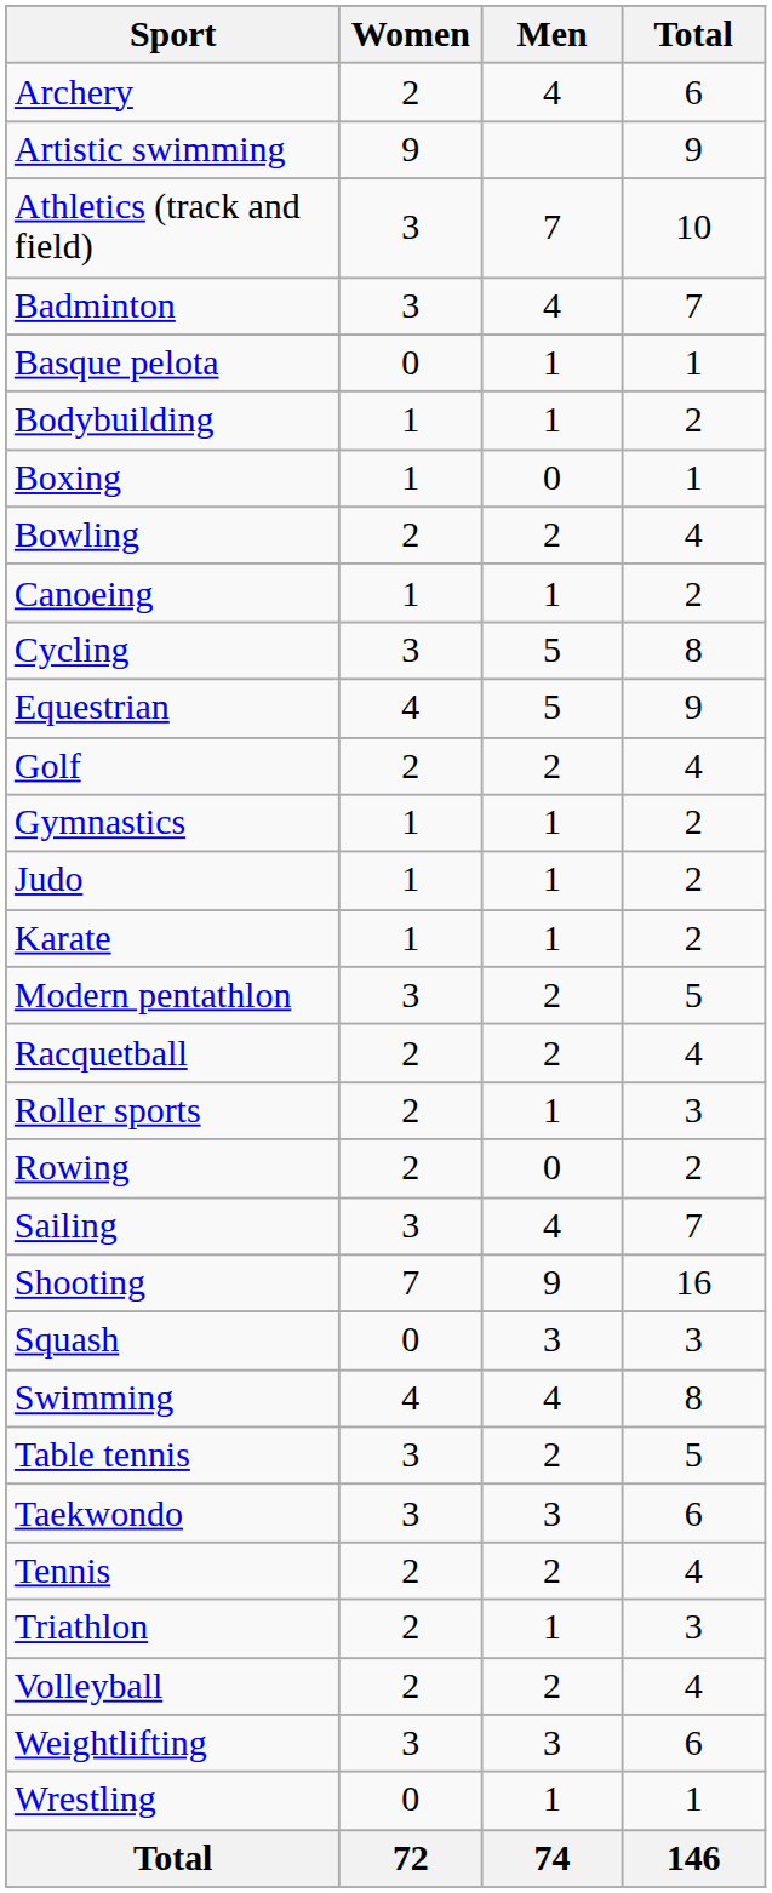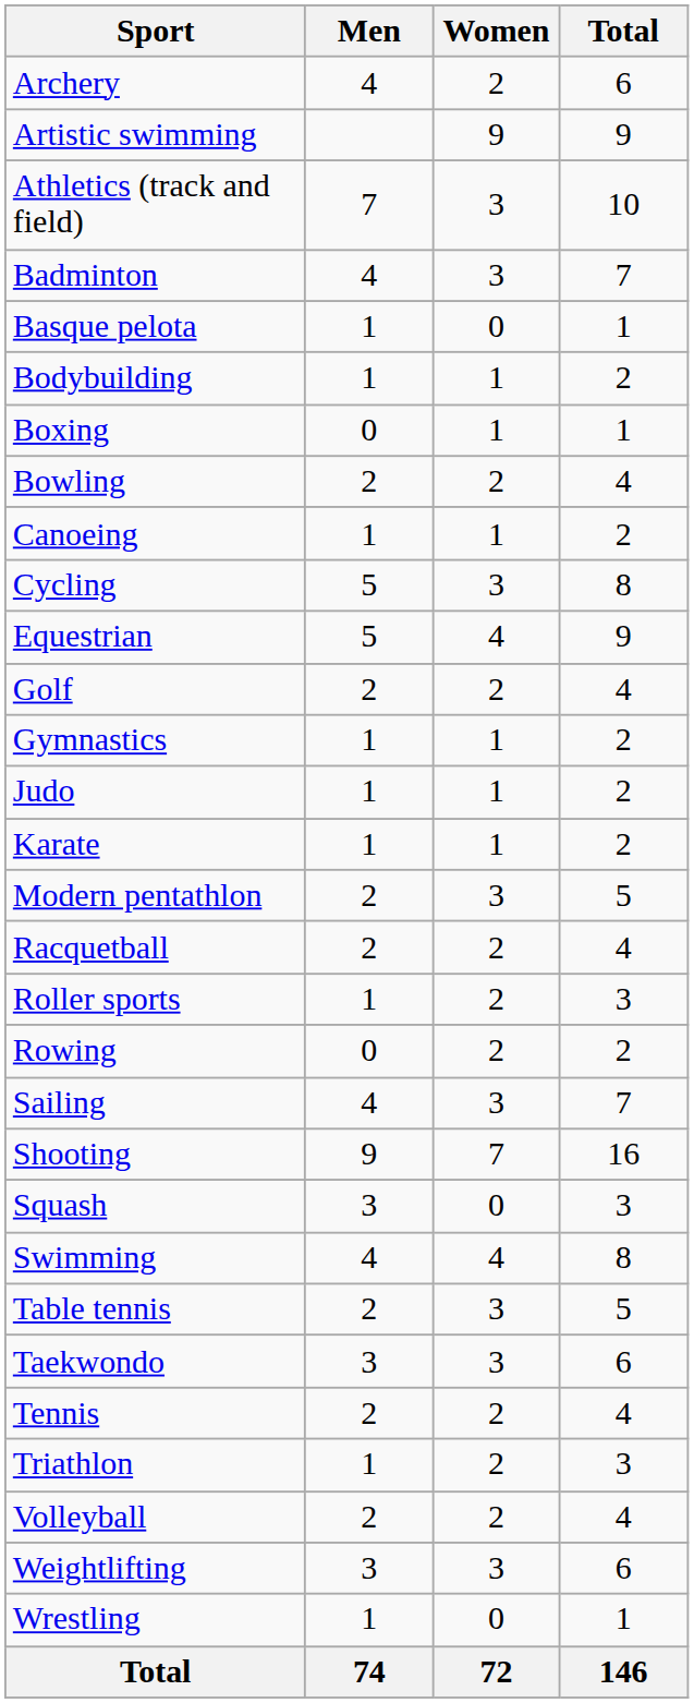columns swapped: Men <-> Women
